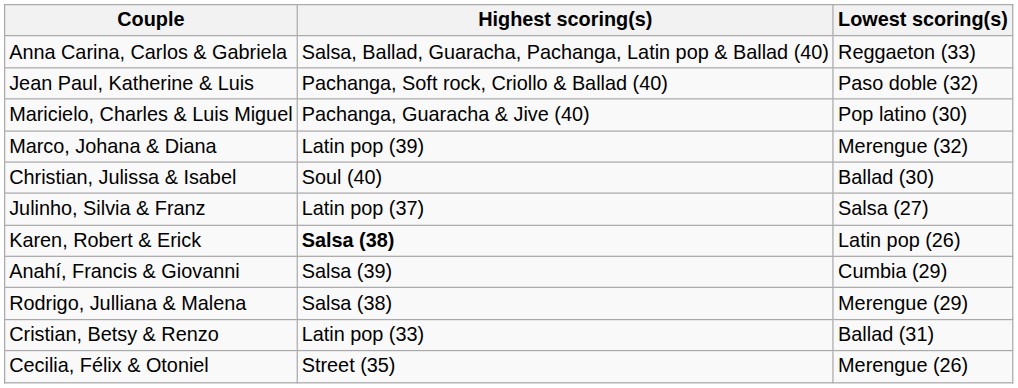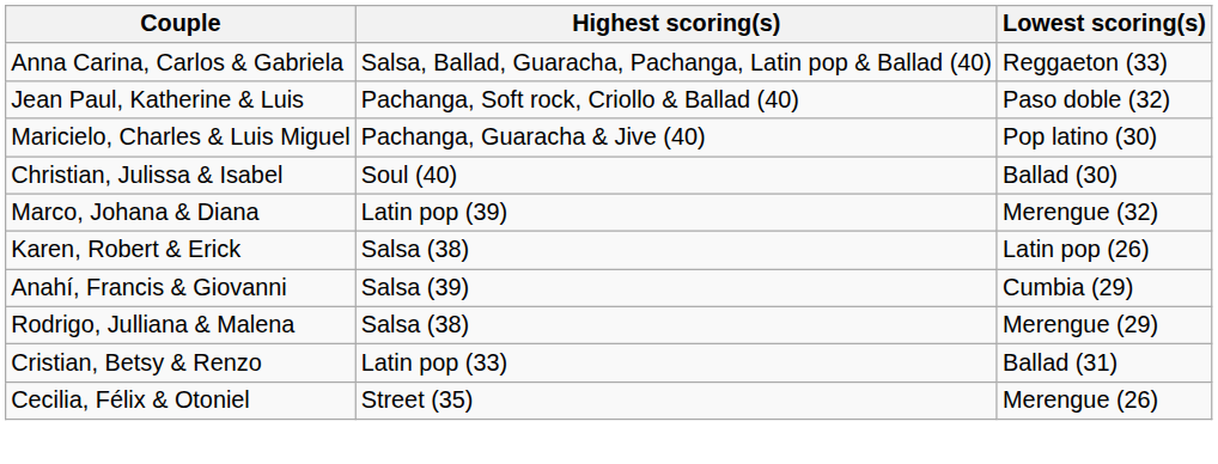rows swapped: Christian, Julissa & Isabel <-> Marco, Johana & Diana
- row: Julinho, Silvia & Franz | Latin pop (37) | Salsa (27)
Karen, Robert & Erick | Highest scoring(s): bold -> normal
